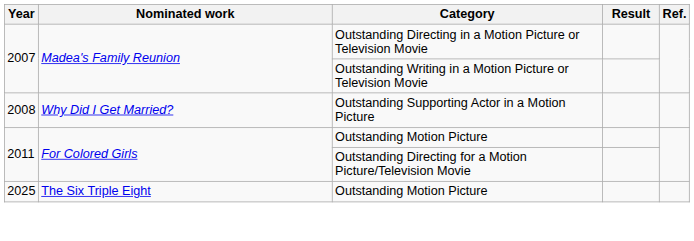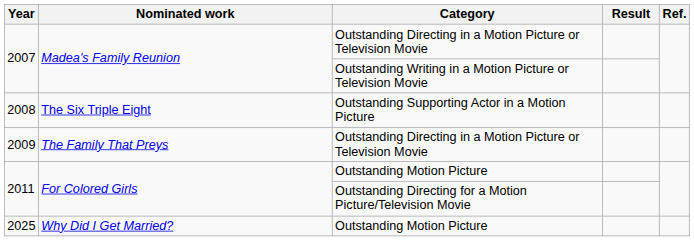2008 | Nominated work: Why Did I Get Married? -> The Six Triple Eight
+ row: 2009 | The Family That Preys | Outstanding Directing in a Motion Picture or Television Movie
2025 | Nominated work: The Six Triple Eight -> Why Did I Get Married?
